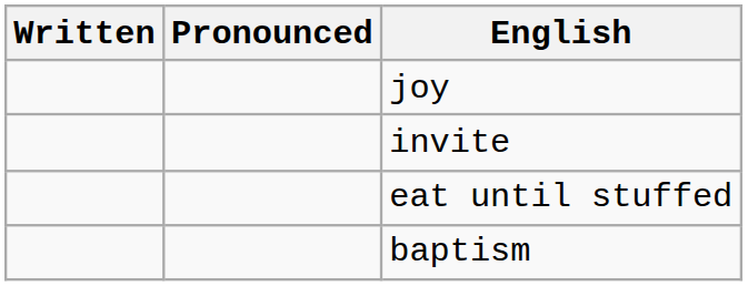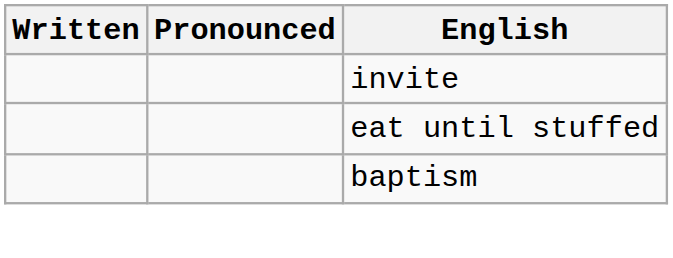- row: joy
